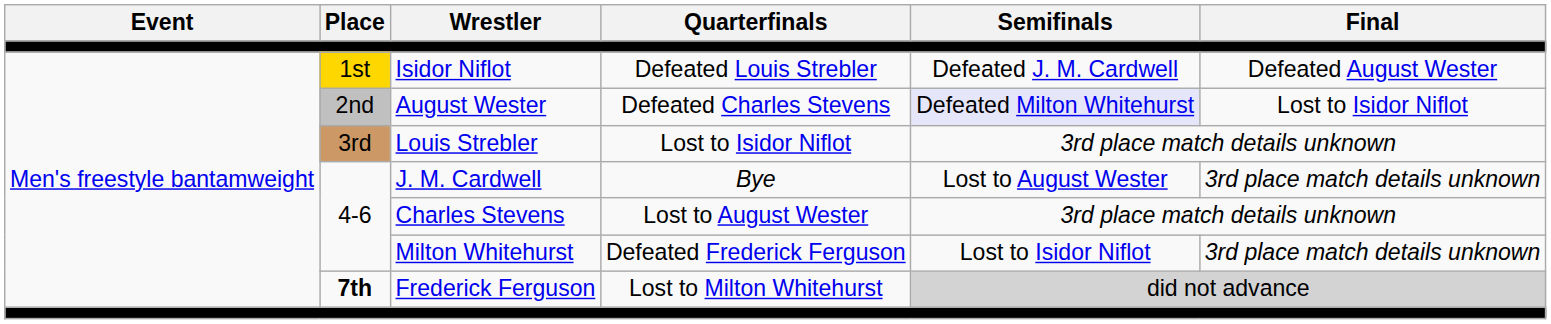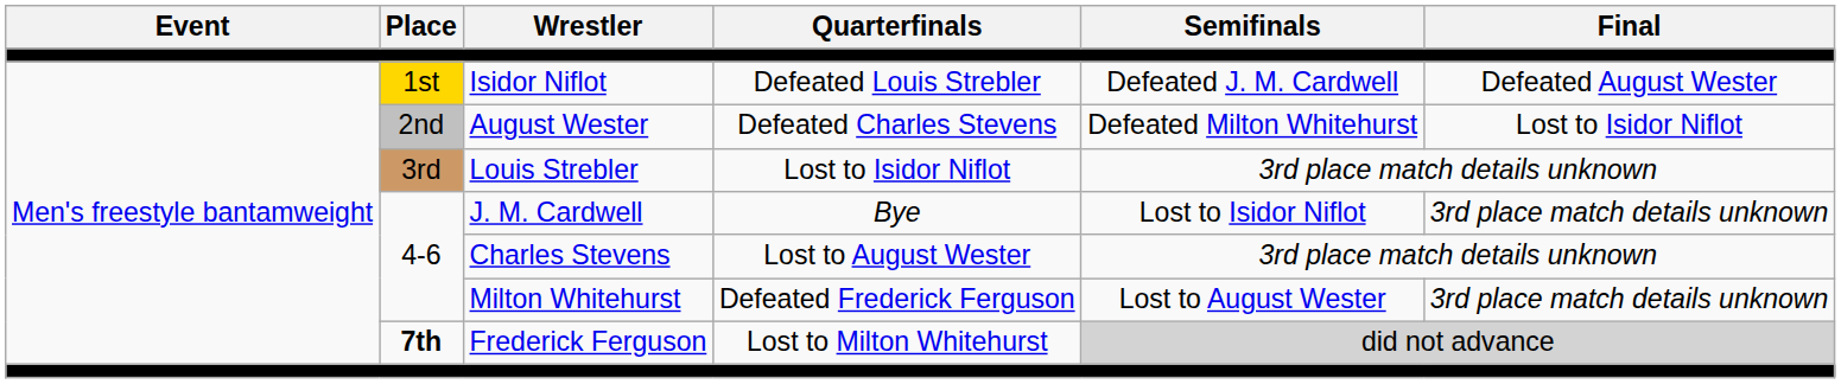August Wester | Semifinals: lavender background -> no background
J. M. Cardwell | Semifinals: Lost to August Wester -> Lost to Isidor Niflot
Milton Whitehurst | Semifinals: Lost to Isidor Niflot -> Lost to August Wester
